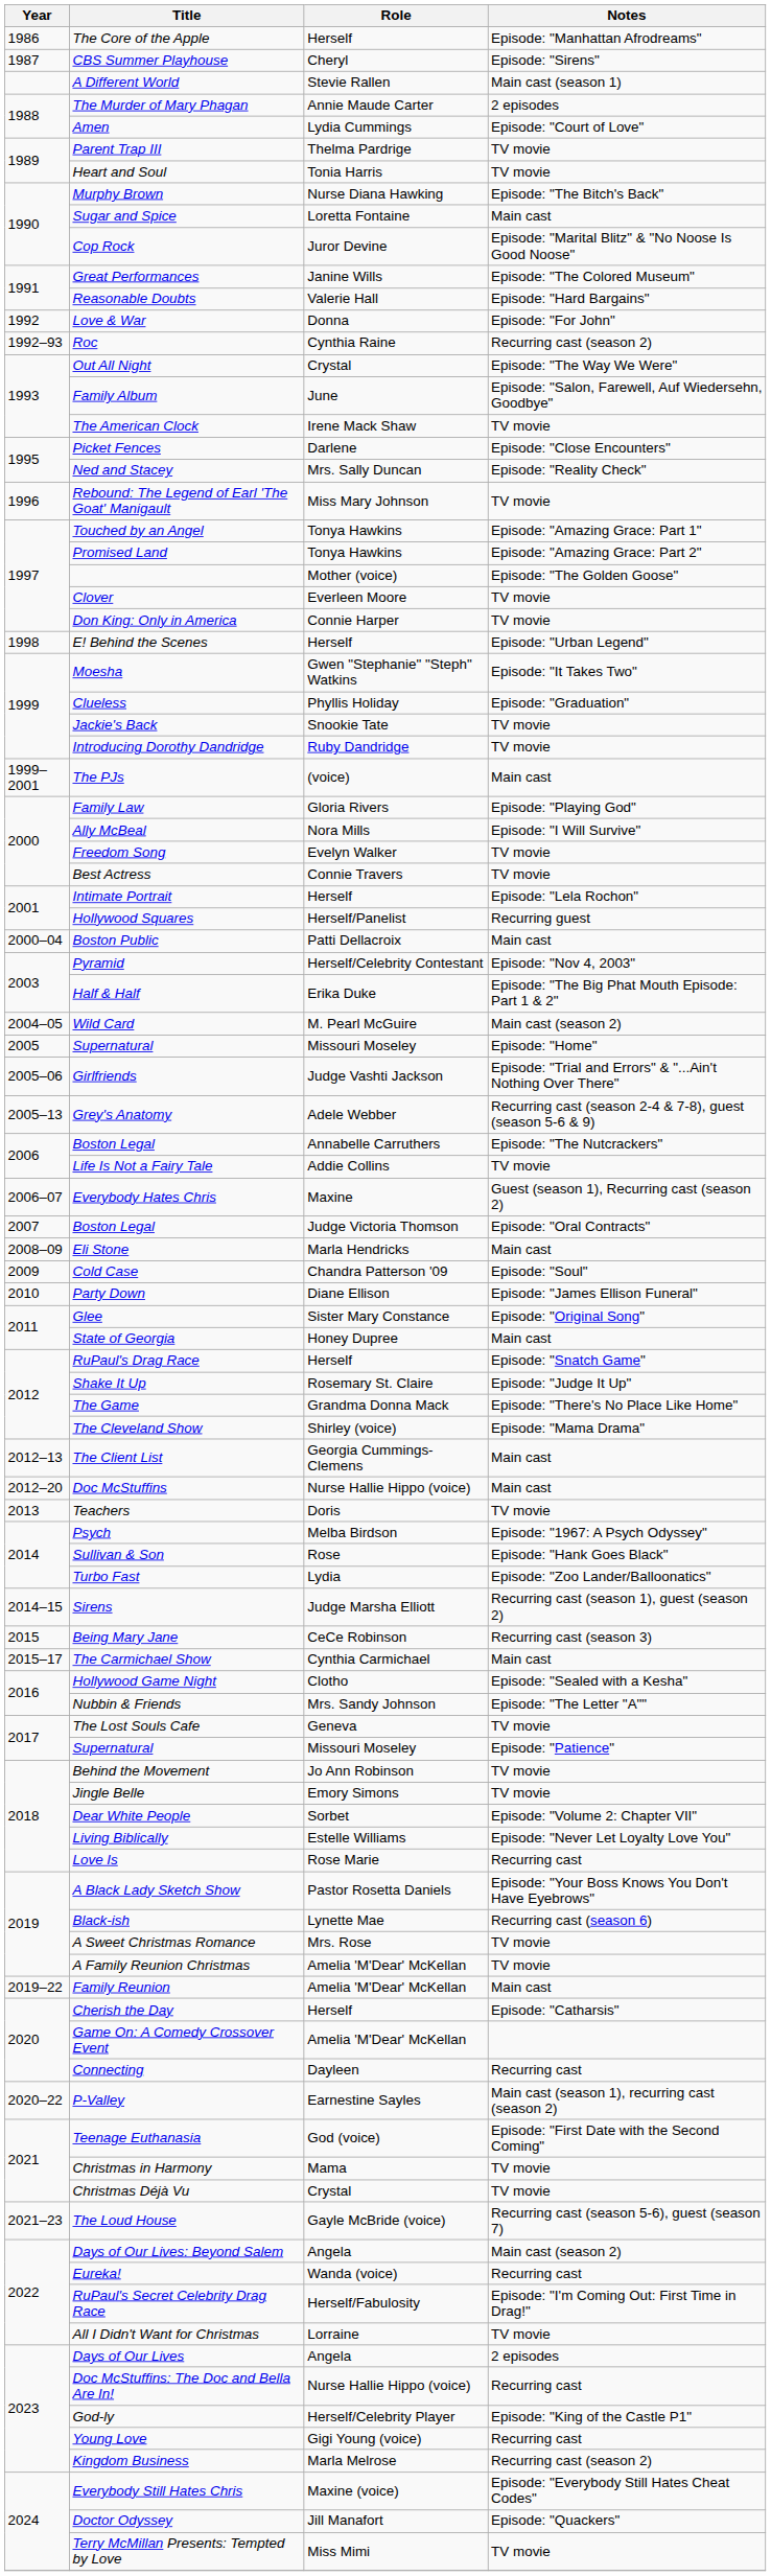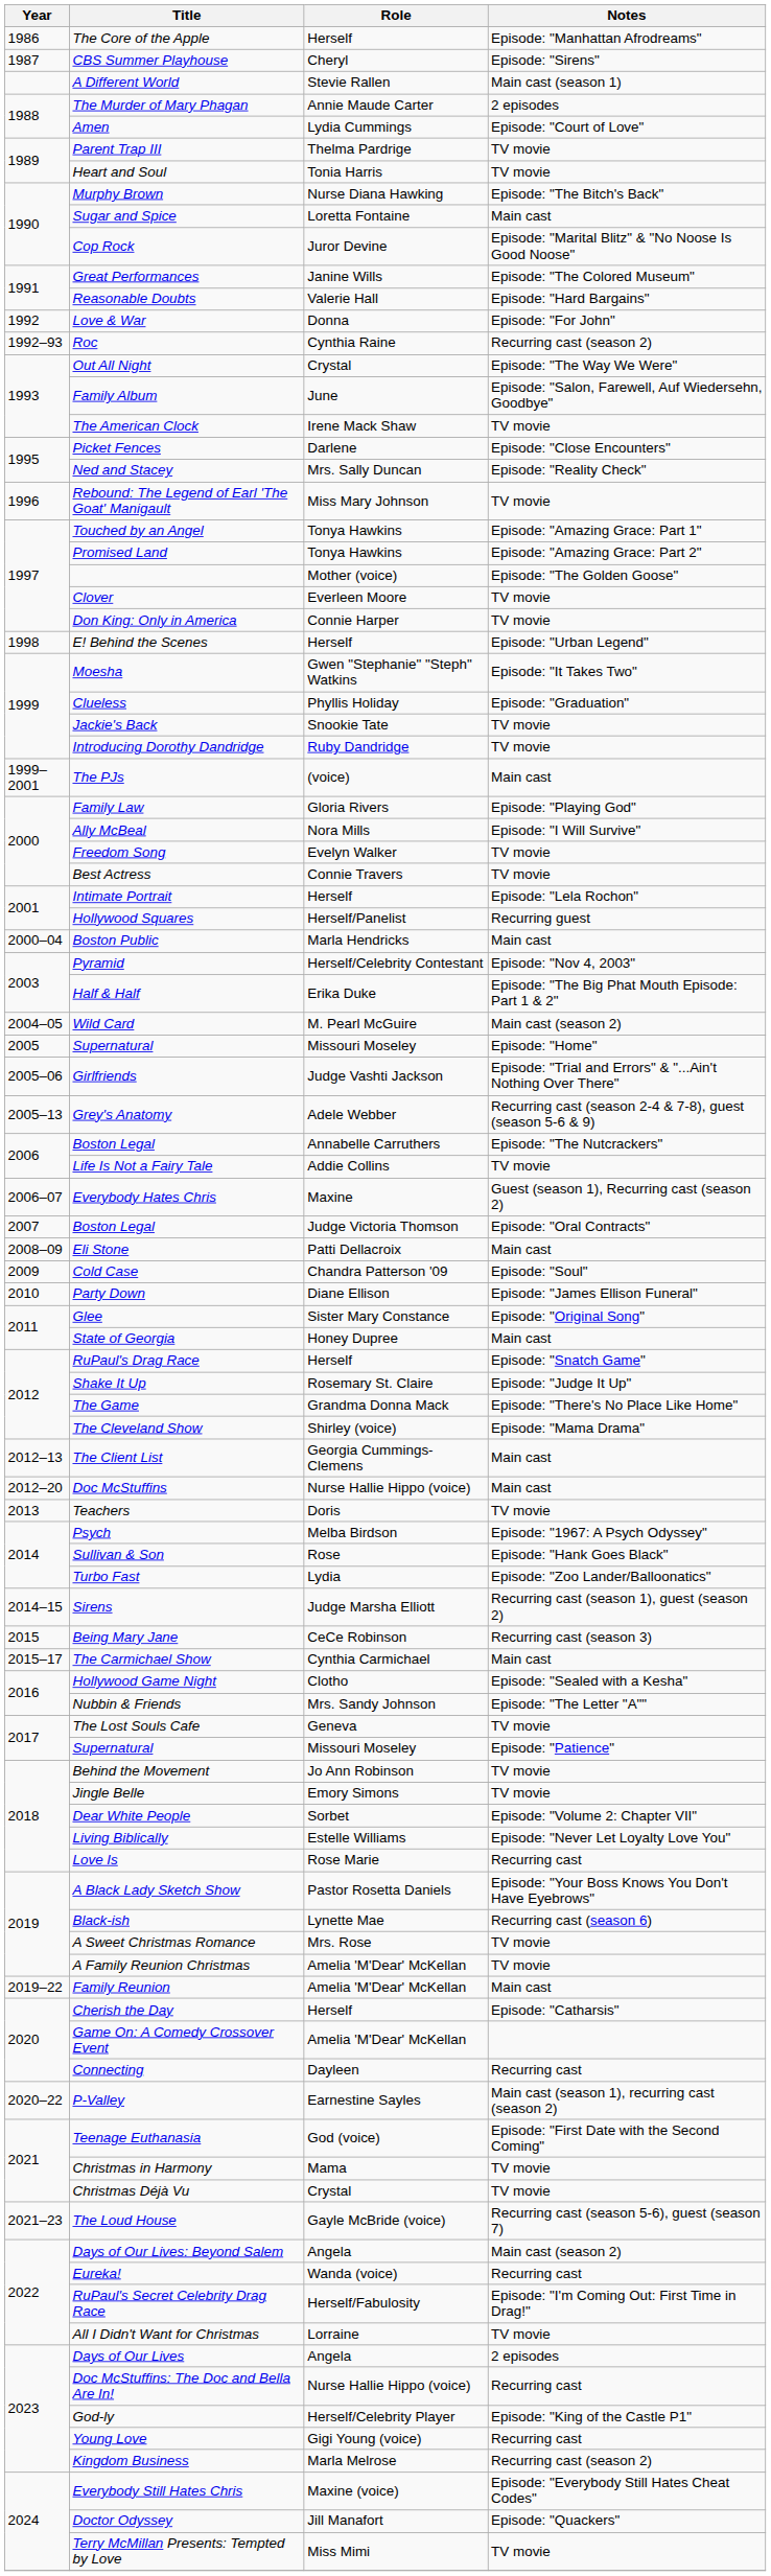Boston Public | Role: Patti Dellacroix -> Marla Hendricks
Eli Stone | Role: Marla Hendricks -> Patti Dellacroix
